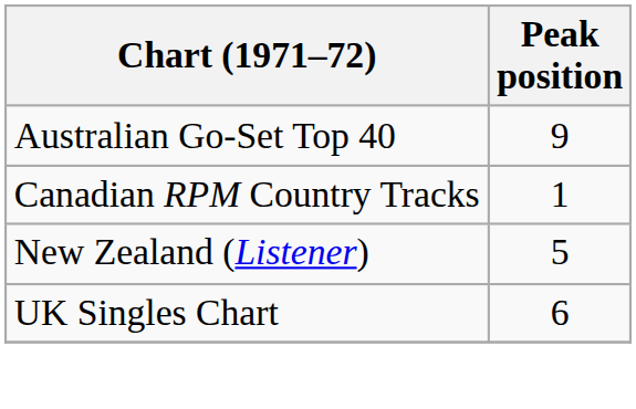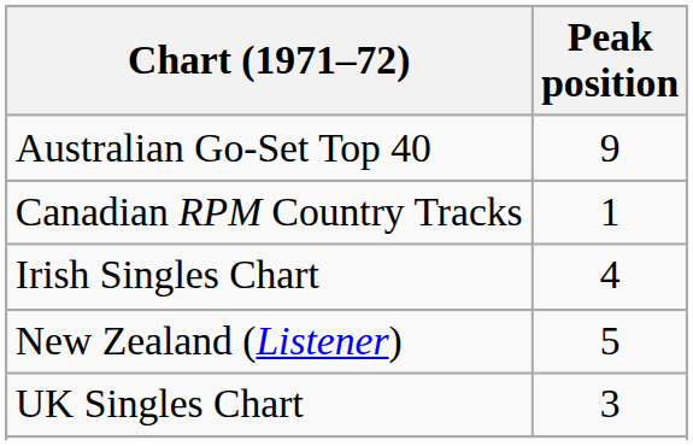+ row: Irish Singles Chart | 4
UK Singles Chart | Peak position: 6 -> 3
